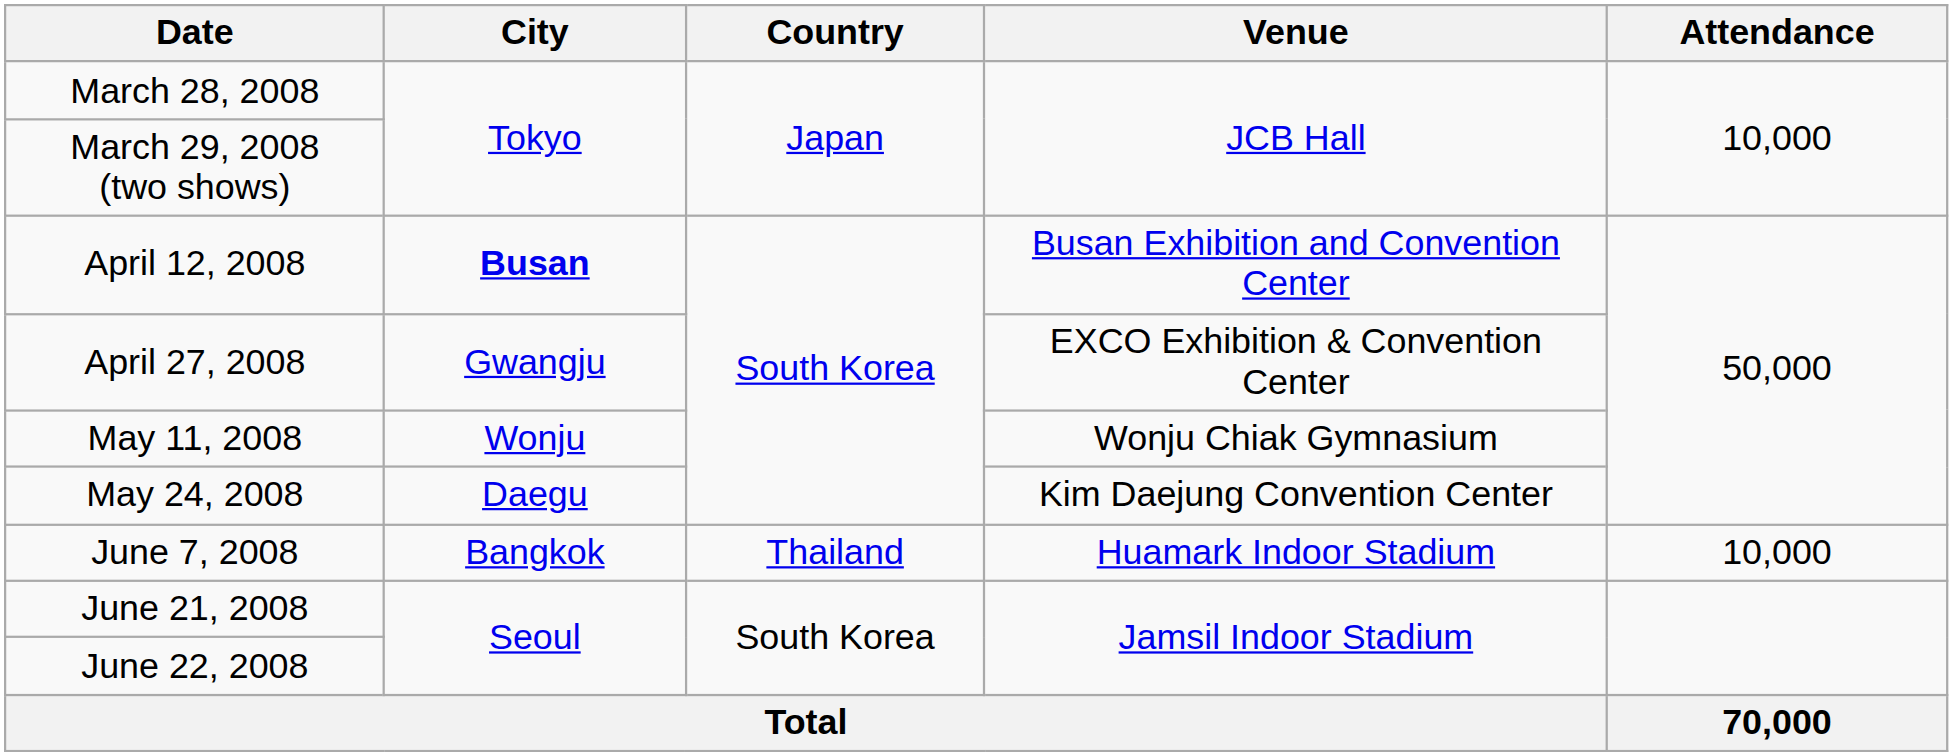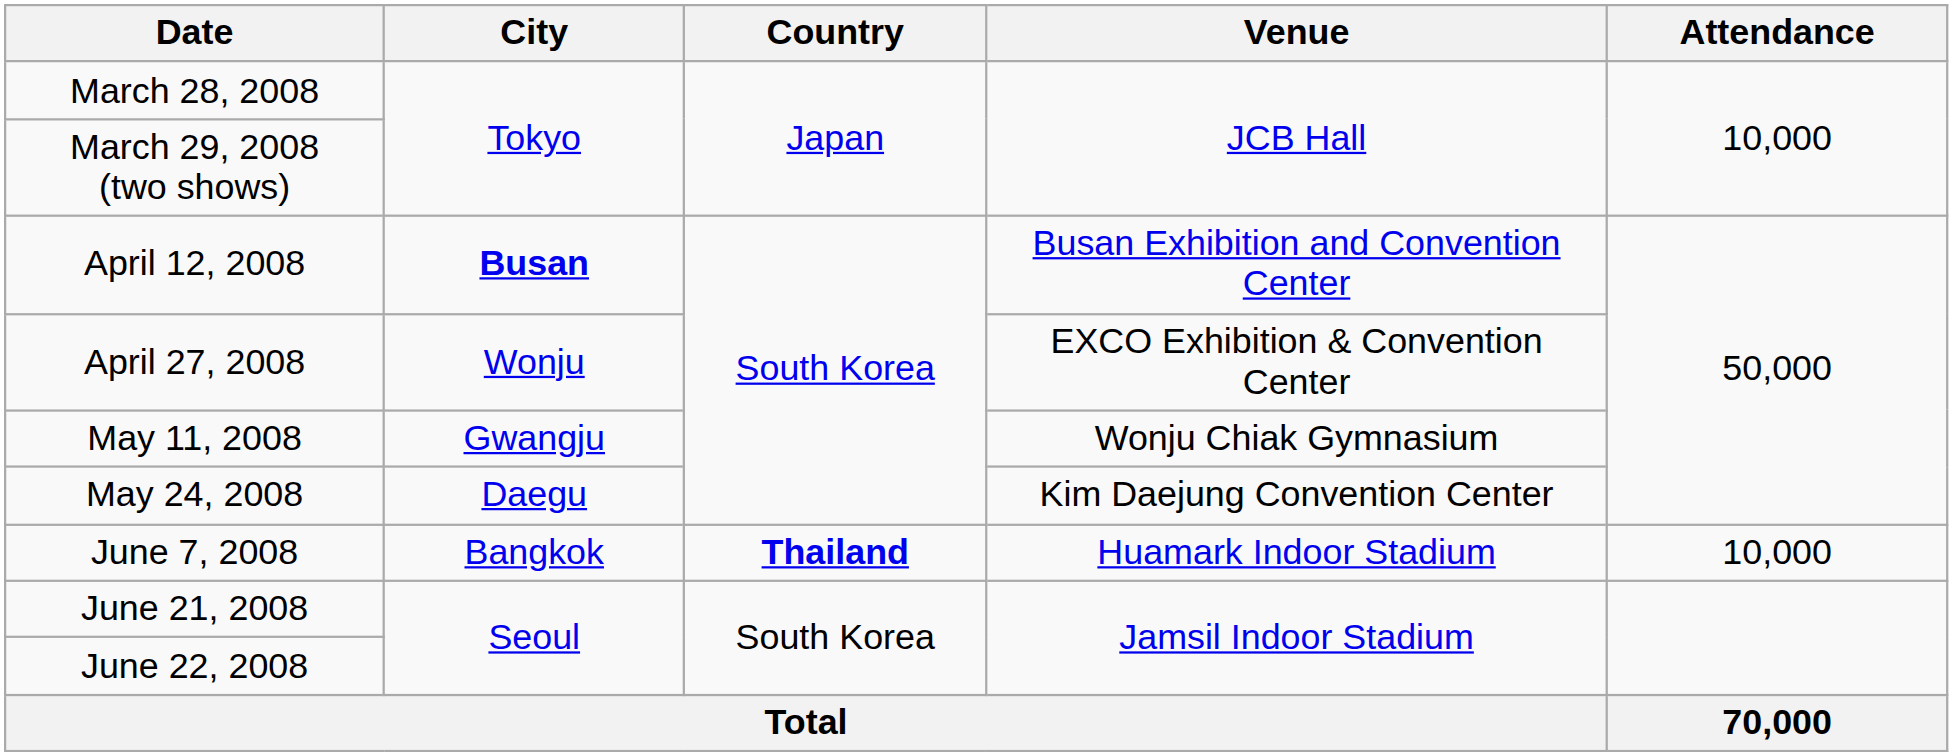April 27, 2008 | City: Gwangju -> Wonju
May 11, 2008 | City: Wonju -> Gwangju
June 7, 2008 | Country: normal -> bold
